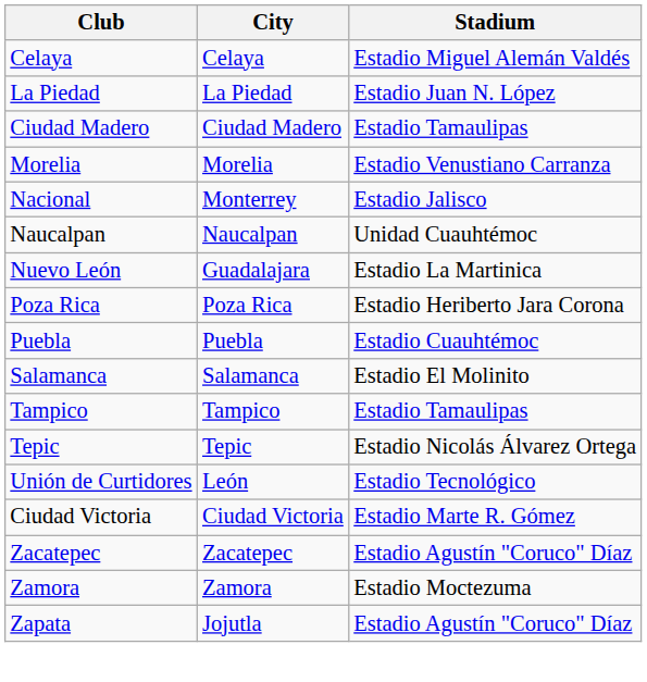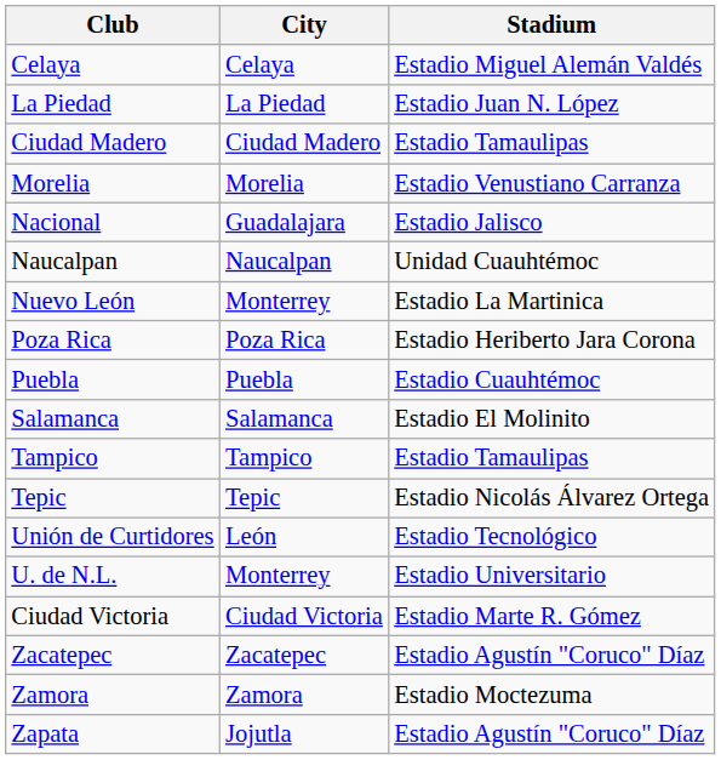Nacional | City: Monterrey -> Guadalajara
Nuevo León | City: Guadalajara -> Monterrey
+ row: U. de N.L. | Monterrey | Estadio Universitario
